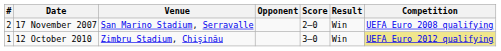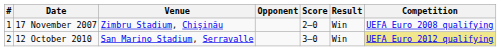17 November 2007 | #: 2 -> 1
17 November 2007 | Venue: San Marino Stadium, Serravalle -> Zimbru Stadium, Chişinău
12 October 2010 | #: 1 -> 2
12 October 2010 | Venue: Zimbru Stadium, Chişinău -> San Marino Stadium, Serravalle
